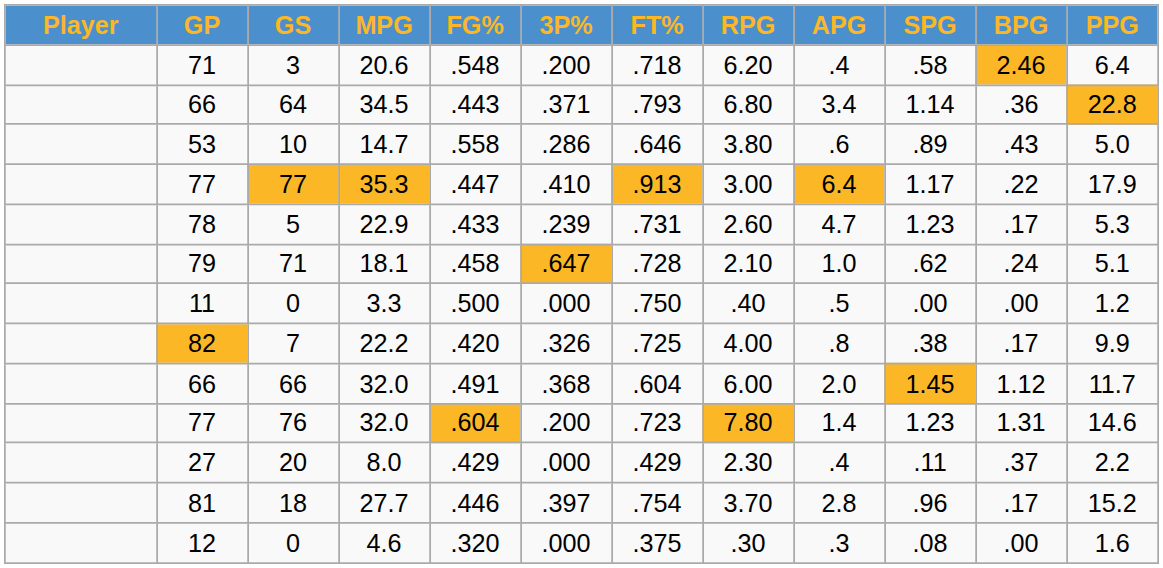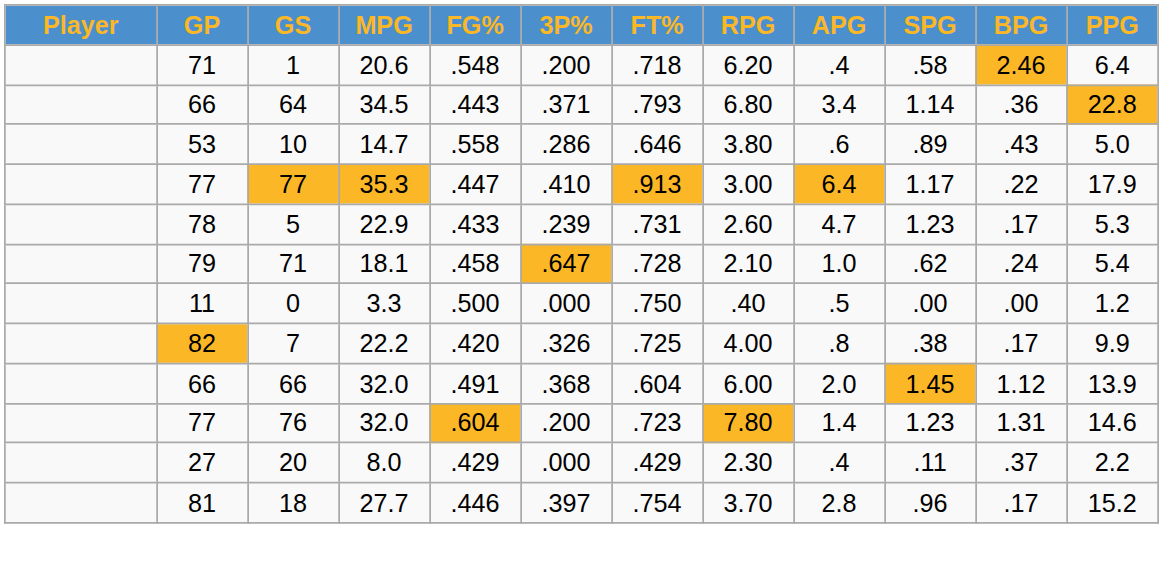20.6 | GS: 3 -> 1
18.1 | PPG: 5.1 -> 5.4
66 / 32.0 | PPG: 11.7 -> 13.9
- row: 12 | 0 | 4.6 | .320 | .000 | .375 | .30 | .3 | .08 | .00 | 1.6
